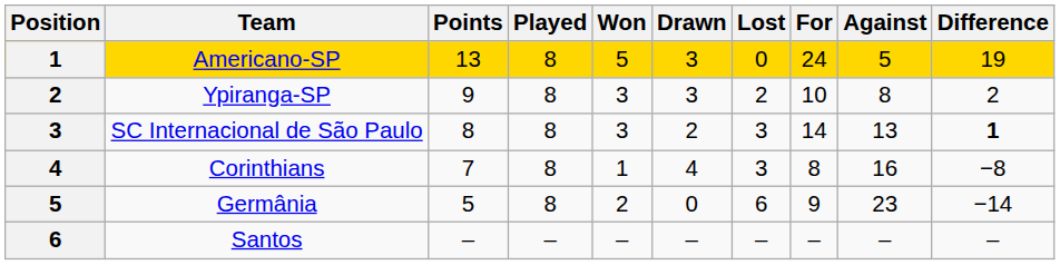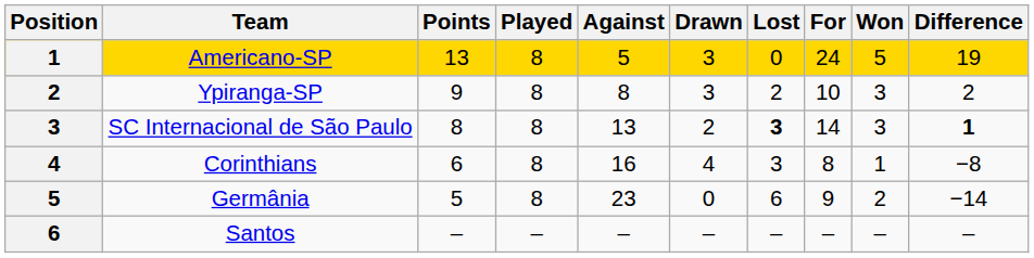columns swapped: Won <-> Against
SC Internacional de São Paulo | Lost: normal -> bold
Corinthians | Points: 7 -> 6
